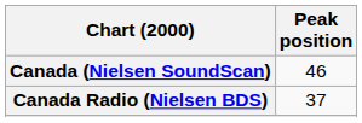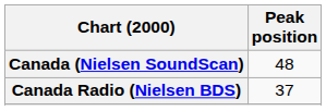Canada (Nielsen SoundScan) | Peak position: 46 -> 48
